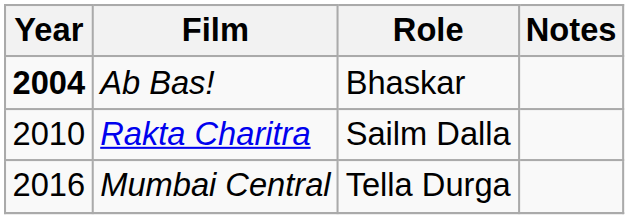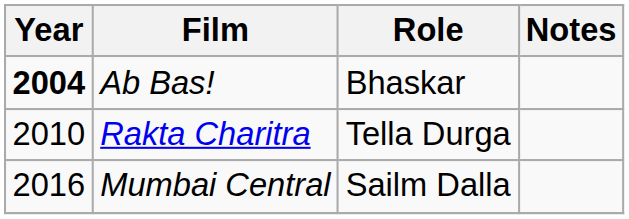Rakta Charitra | Role: Sailm Dalla -> Tella Durga
Mumbai Central | Role: Tella Durga -> Sailm Dalla
